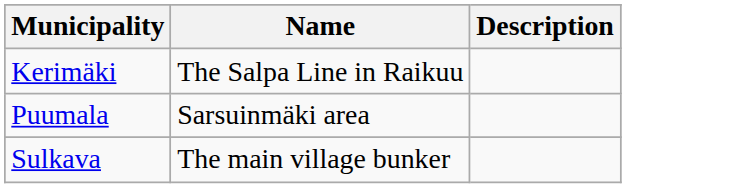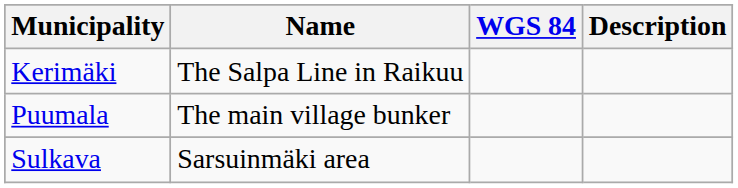+ column: WGS 84
Puumala | Name: Sarsuinmäki area -> The main village bunker
Sulkava | Name: The main village bunker -> Sarsuinmäki area
